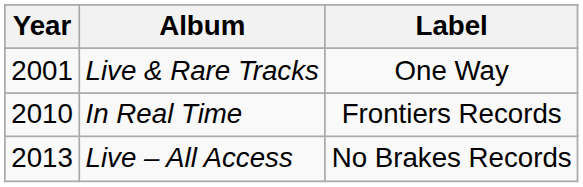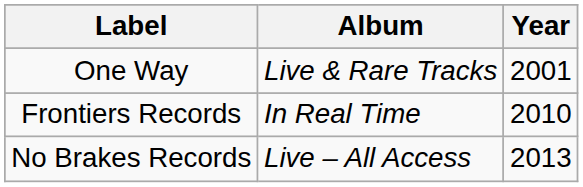columns swapped: Year <-> Label
